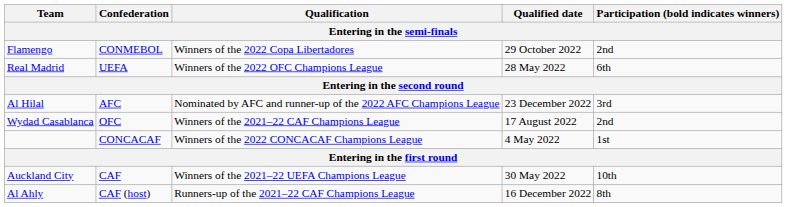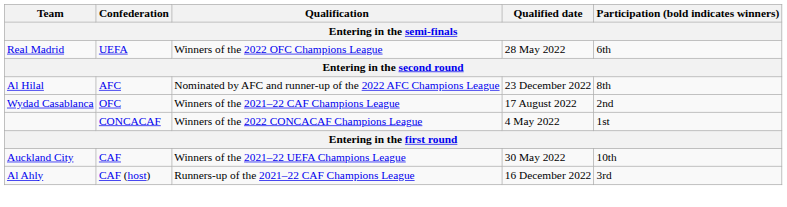- row: Flamengo | CONMEBOL | Winners of the 2022 Copa Libertadores | 29 October 2022 | 2nd
Al Hilal | Participation (bold indicates winners): 3rd -> 8th
Al Ahly | Participation (bold indicates winners): 8th -> 3rd
